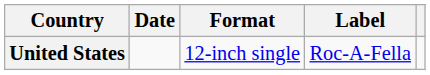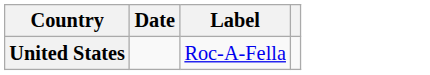- column: Format | 12-inch single
